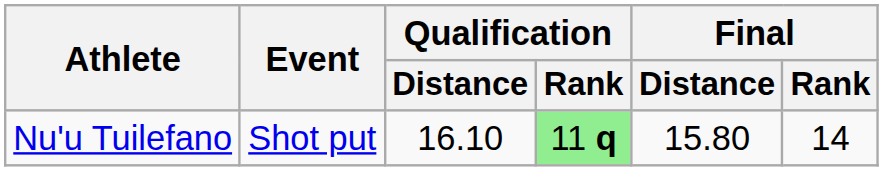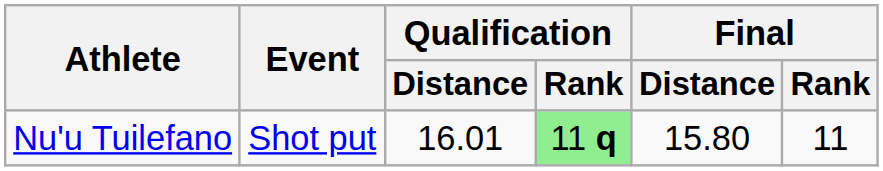Nu'u Tuilefano | Qualification / Distance: 16.10 -> 16.01
Nu'u Tuilefano | Final / Rank: 14 -> 11
